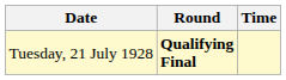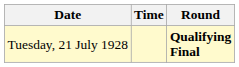columns swapped: Time <-> Round
